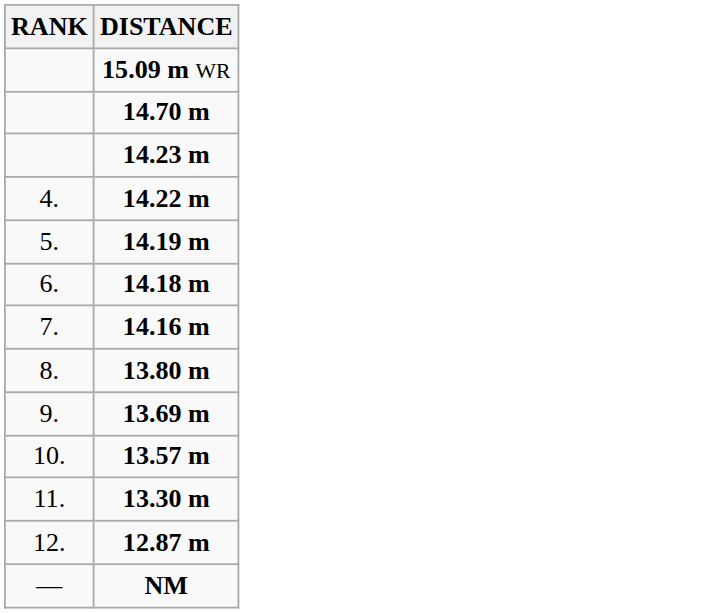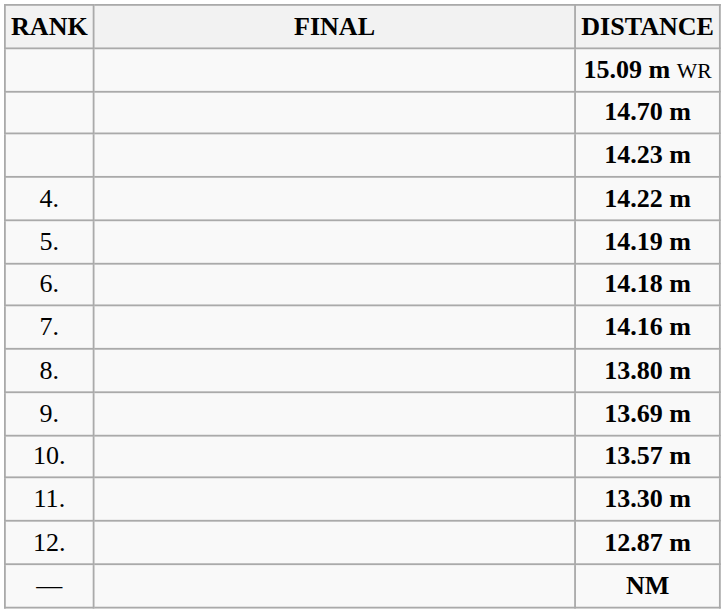+ column: FINAL
